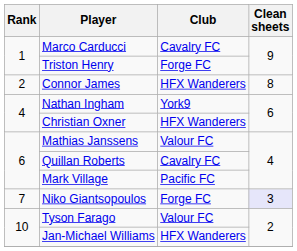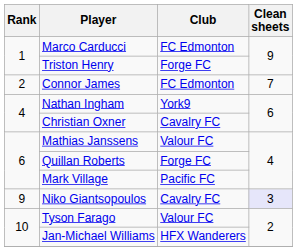Marco Carducci | Club: Cavalry FC -> FC Edmonton
Connor James | Club: HFX Wanderers -> FC Edmonton
Connor James | Clean sheets: 8 -> 7
Christian Oxner | Club: HFX Wanderers -> Cavalry FC
Quillan Roberts | Club: Cavalry FC -> Forge FC
Niko Giantsopoulos | Rank: 7 -> 9
Niko Giantsopoulos | Club: Forge FC -> Cavalry FC
